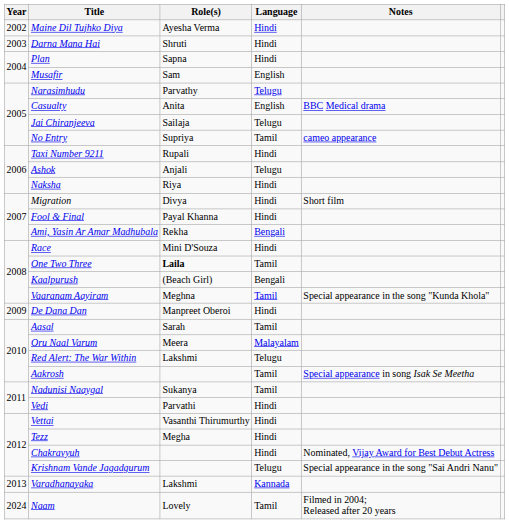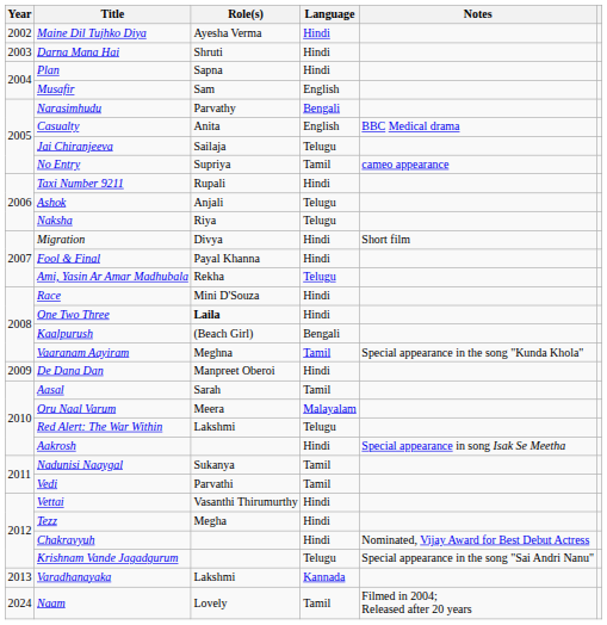Narasimhudu | Language: Telugu -> Bengali
Naksha | Language: Hindi -> Telugu
Ami, Yasin Ar Amar Madhubala | Language: Bengali -> Telugu
One Two Three | Language: Tamil -> Hindi
Aakrosh | Language: Tamil -> Hindi
Vedi | Language: Hindi -> Tamil
